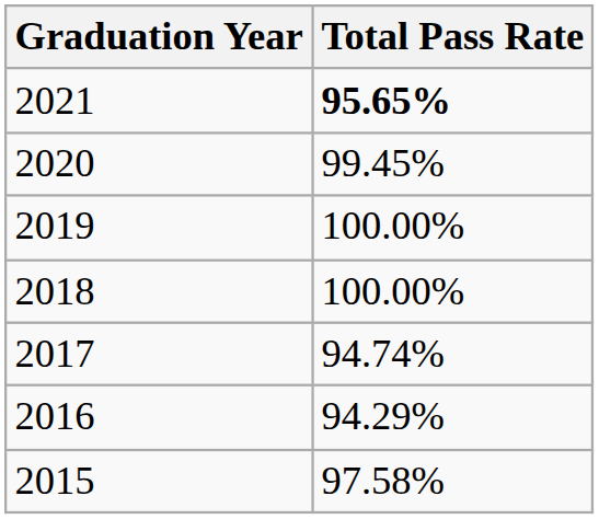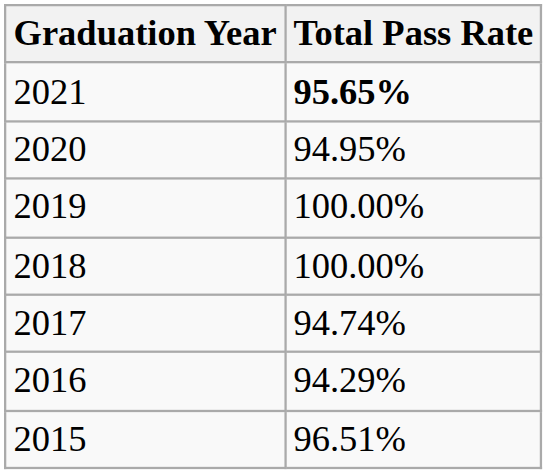2020 | Total Pass Rate: 99.45% -> 94.95%
2015 | Total Pass Rate: 97.58% -> 96.51%
